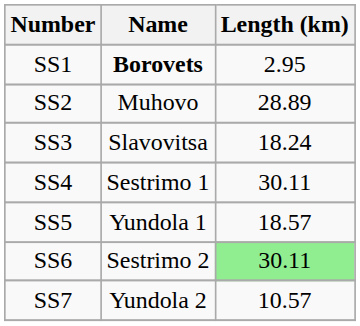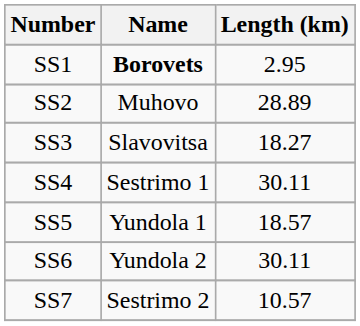SS3 | Length (km): 18.24 -> 18.27
SS6 | Name: Sestrimo 2 -> Yundola 2
SS6 | Length (km): lightgreen background -> no background
SS7 | Name: Yundola 2 -> Sestrimo 2
